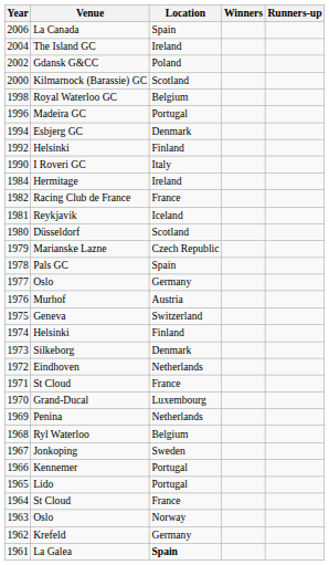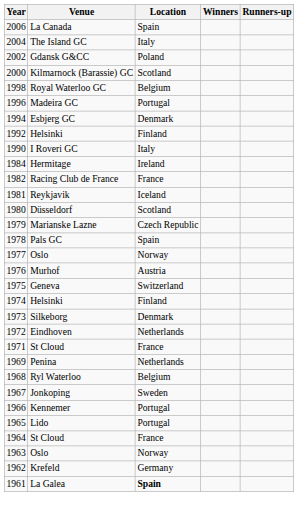The Island GC | Location: Ireland -> Italy
1977 / Oslo | Location: Germany -> Norway
- row: 1970 | Grand-Ducal | Luxembourg
